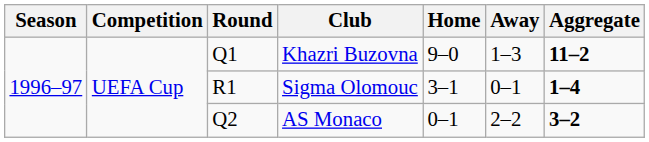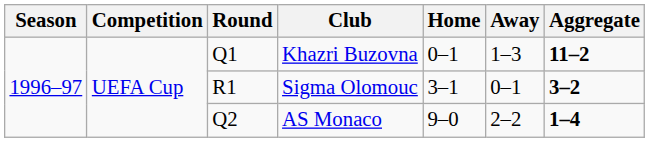Khazri Buzovna | Home: 9–0 -> 0–1
Sigma Olomouc | Aggregate: 1–4 -> 3–2
AS Monaco | Home: 0–1 -> 9–0
AS Monaco | Aggregate: 3–2 -> 1–4
